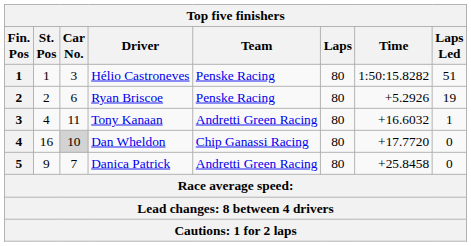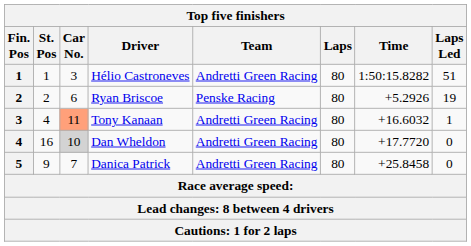Hélio Castroneves | Team: Penske Racing -> Andretti Green Racing
Tony Kanaan | Car No.: no background -> lightsalmon background
Dan Wheldon | Team: Chip Ganassi Racing -> Andretti Green Racing
